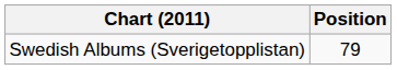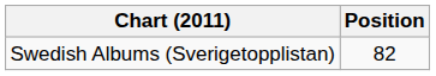Swedish Albums (Sverigetopplistan) | Position: 79 -> 82
